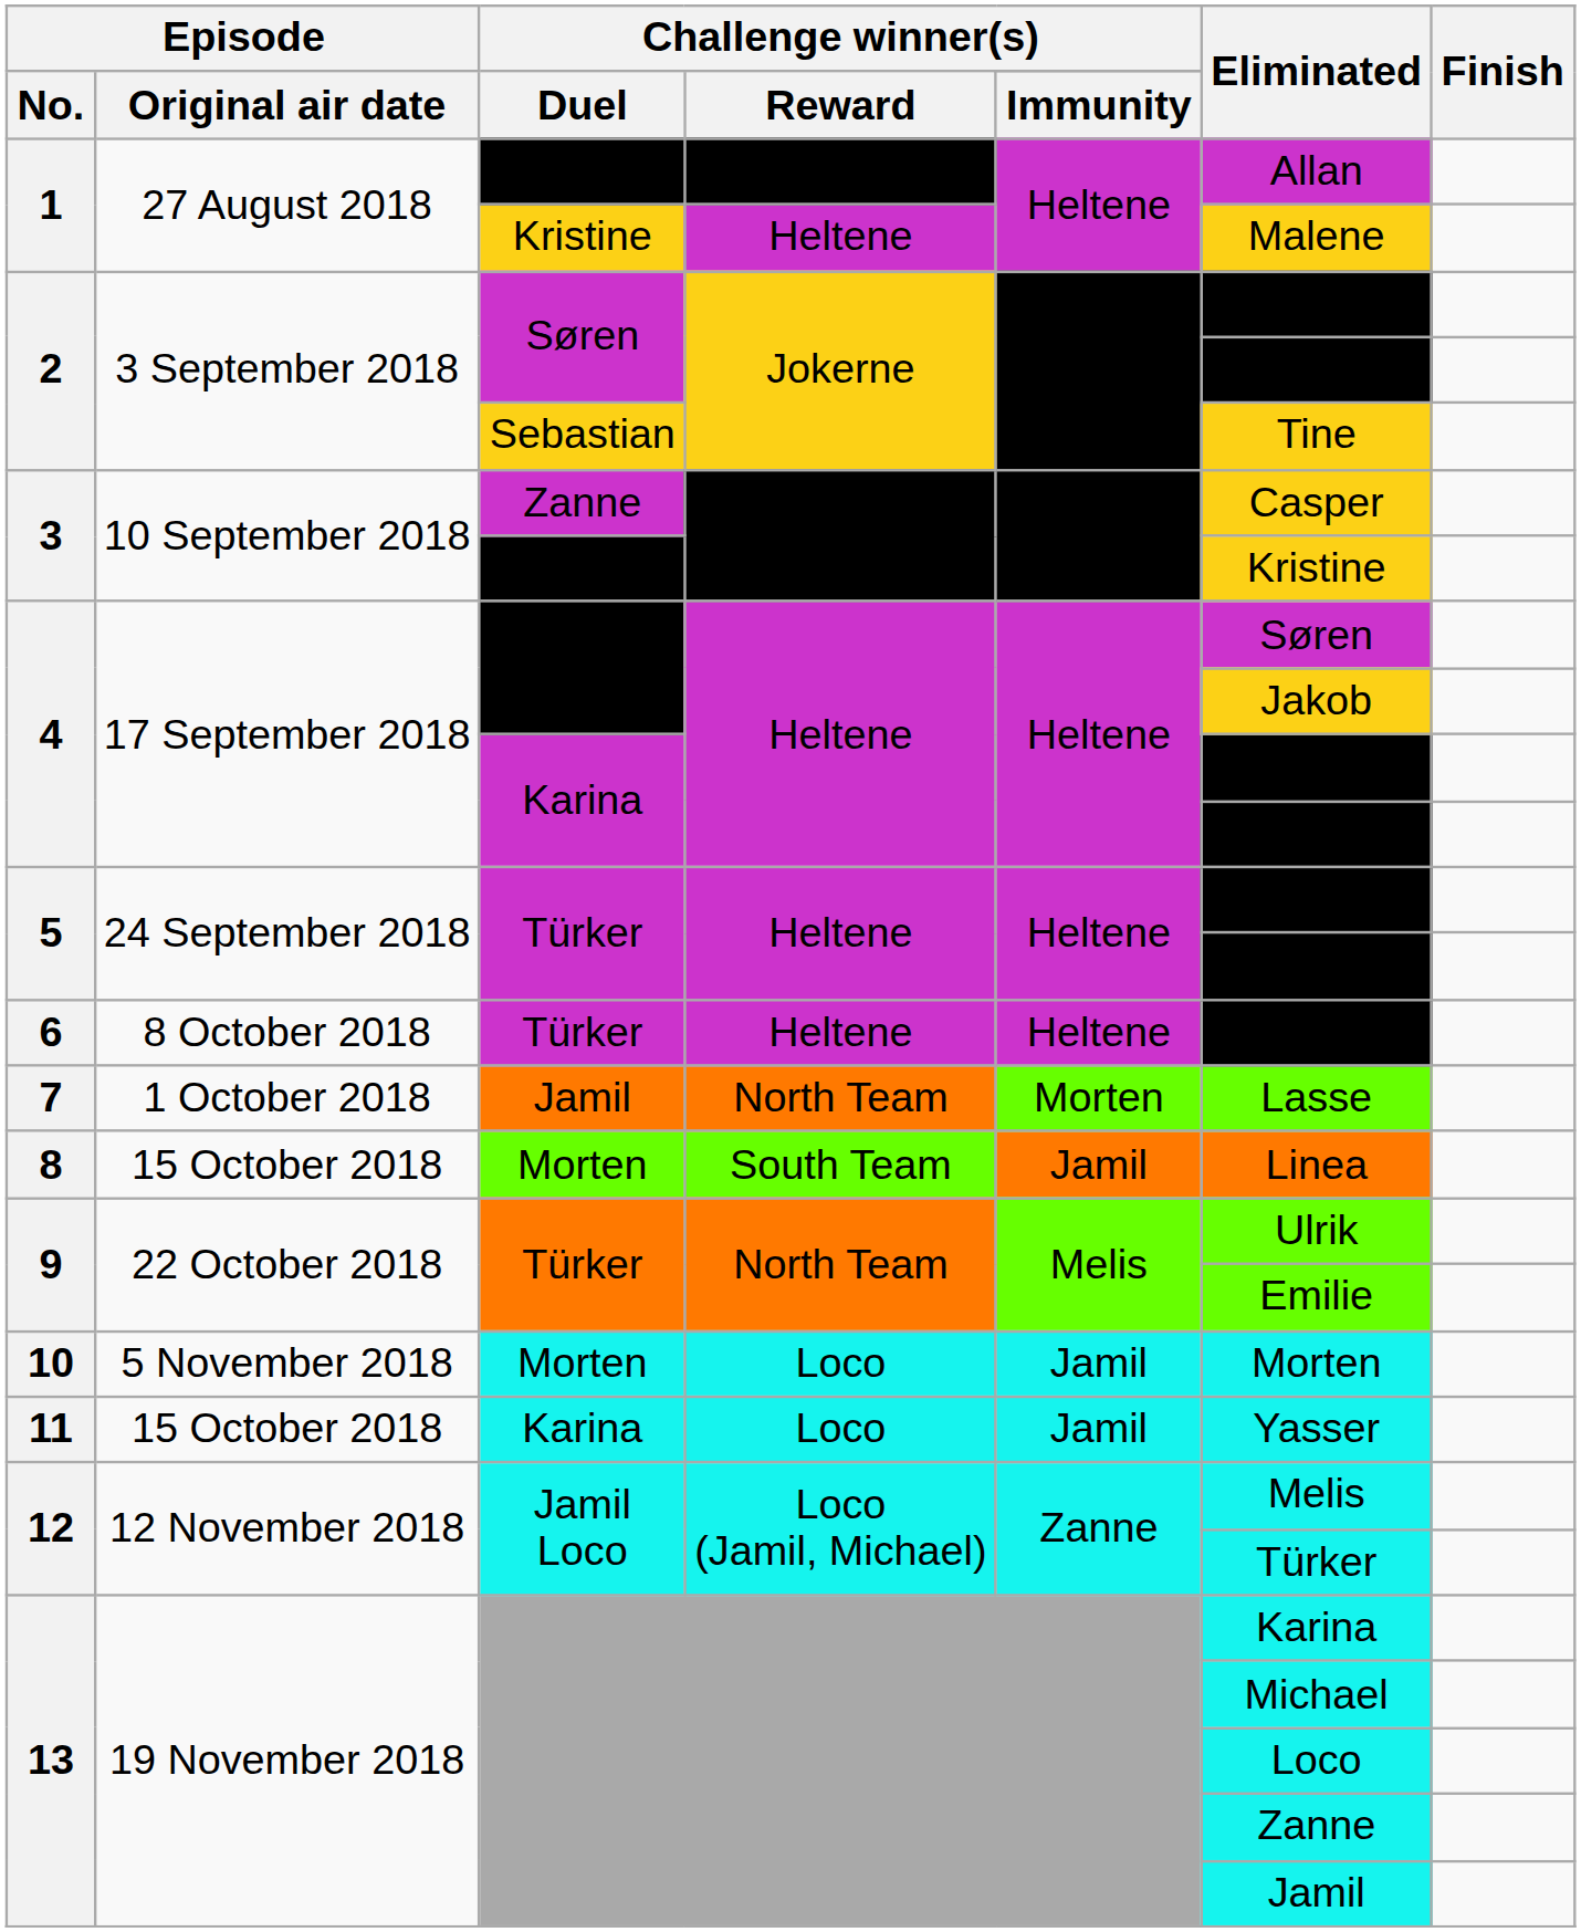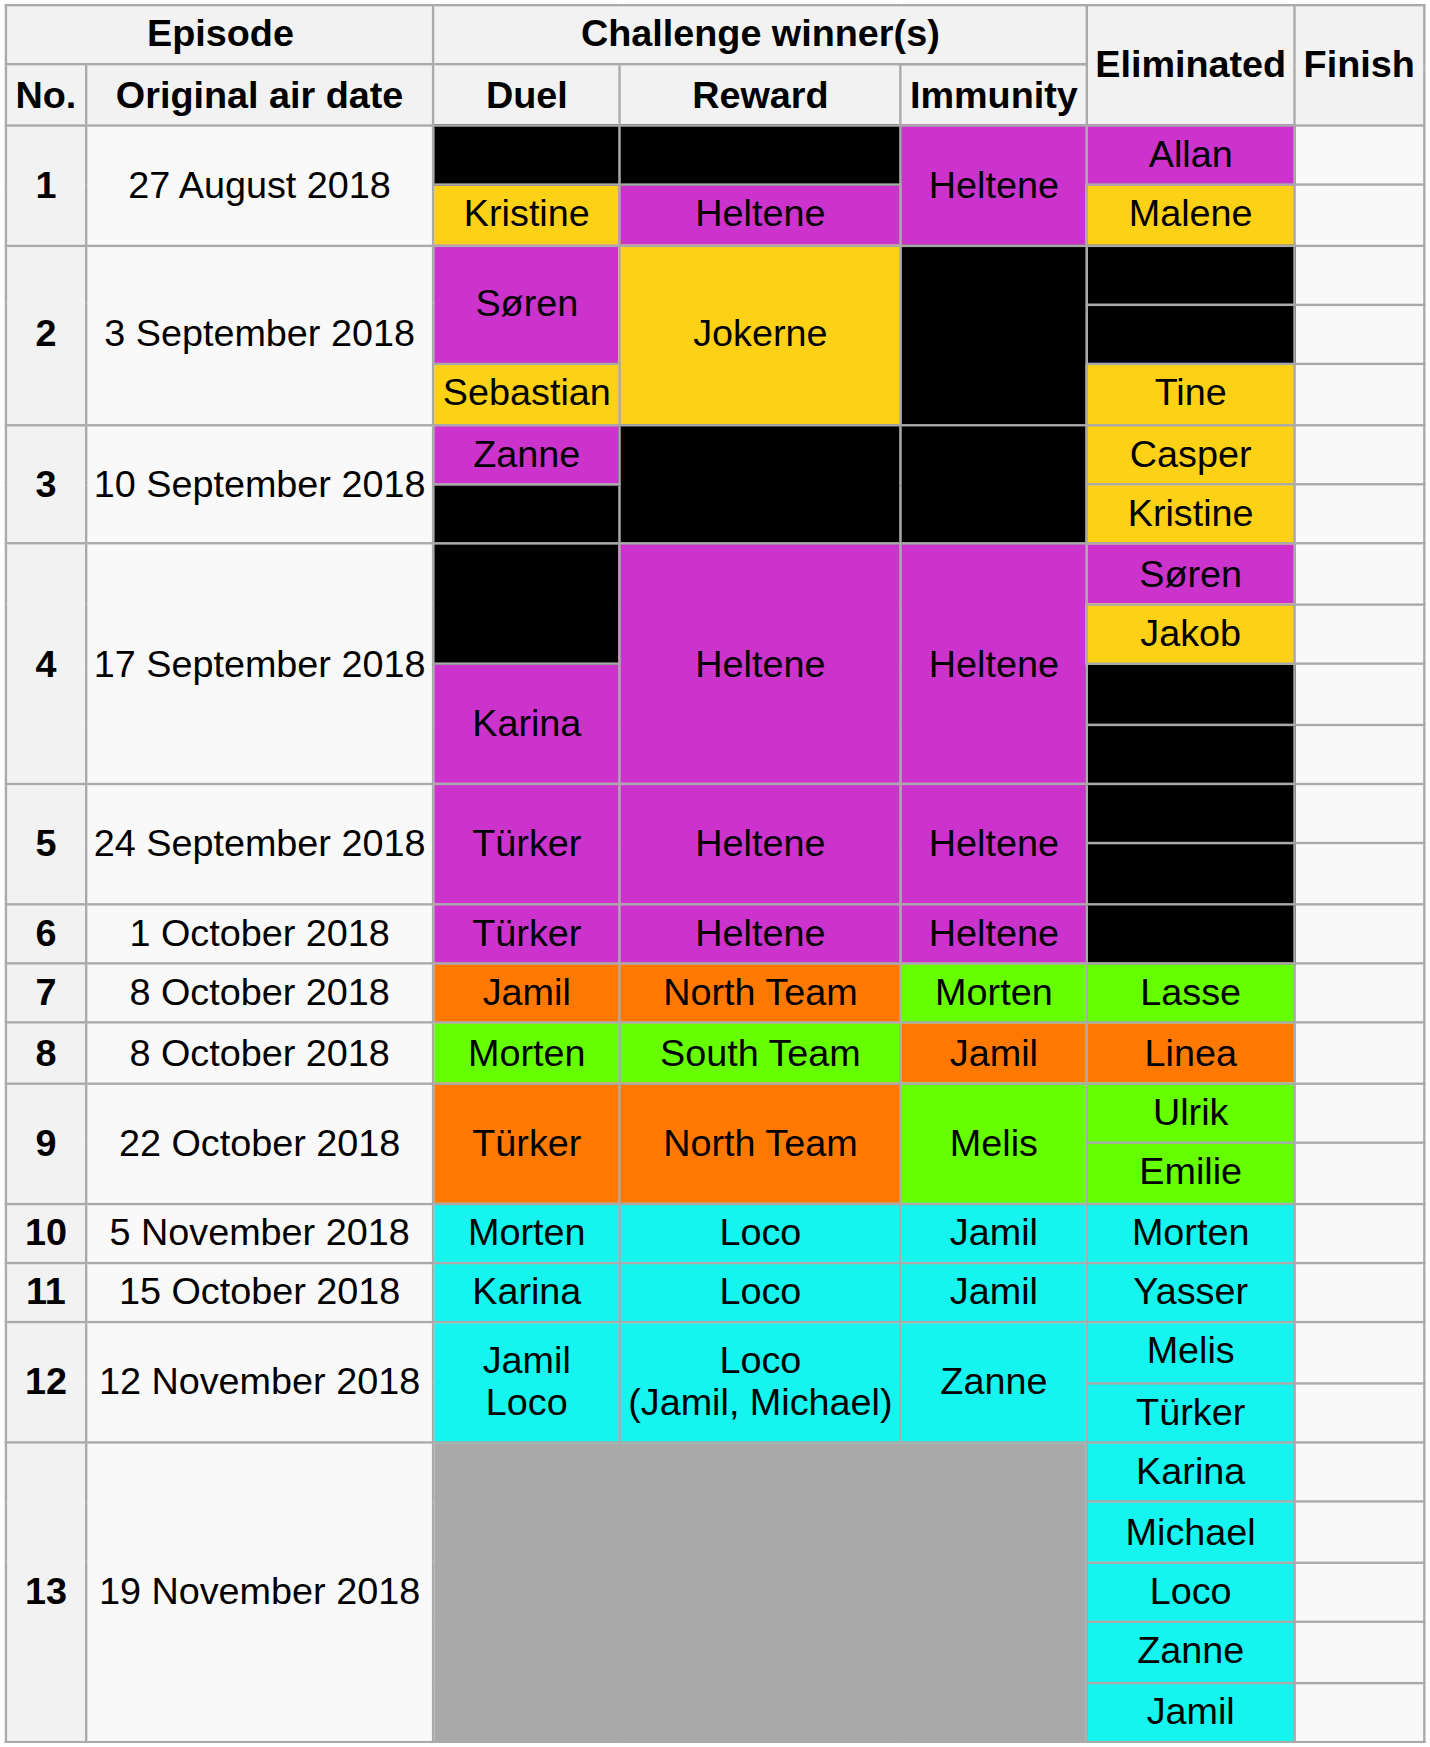6 | Episode / Original air date: 8 October 2018 -> 1 October 2018
7 | Episode / Original air date: 1 October 2018 -> 8 October 2018
8 | Episode / Original air date: 15 October 2018 -> 8 October 2018
